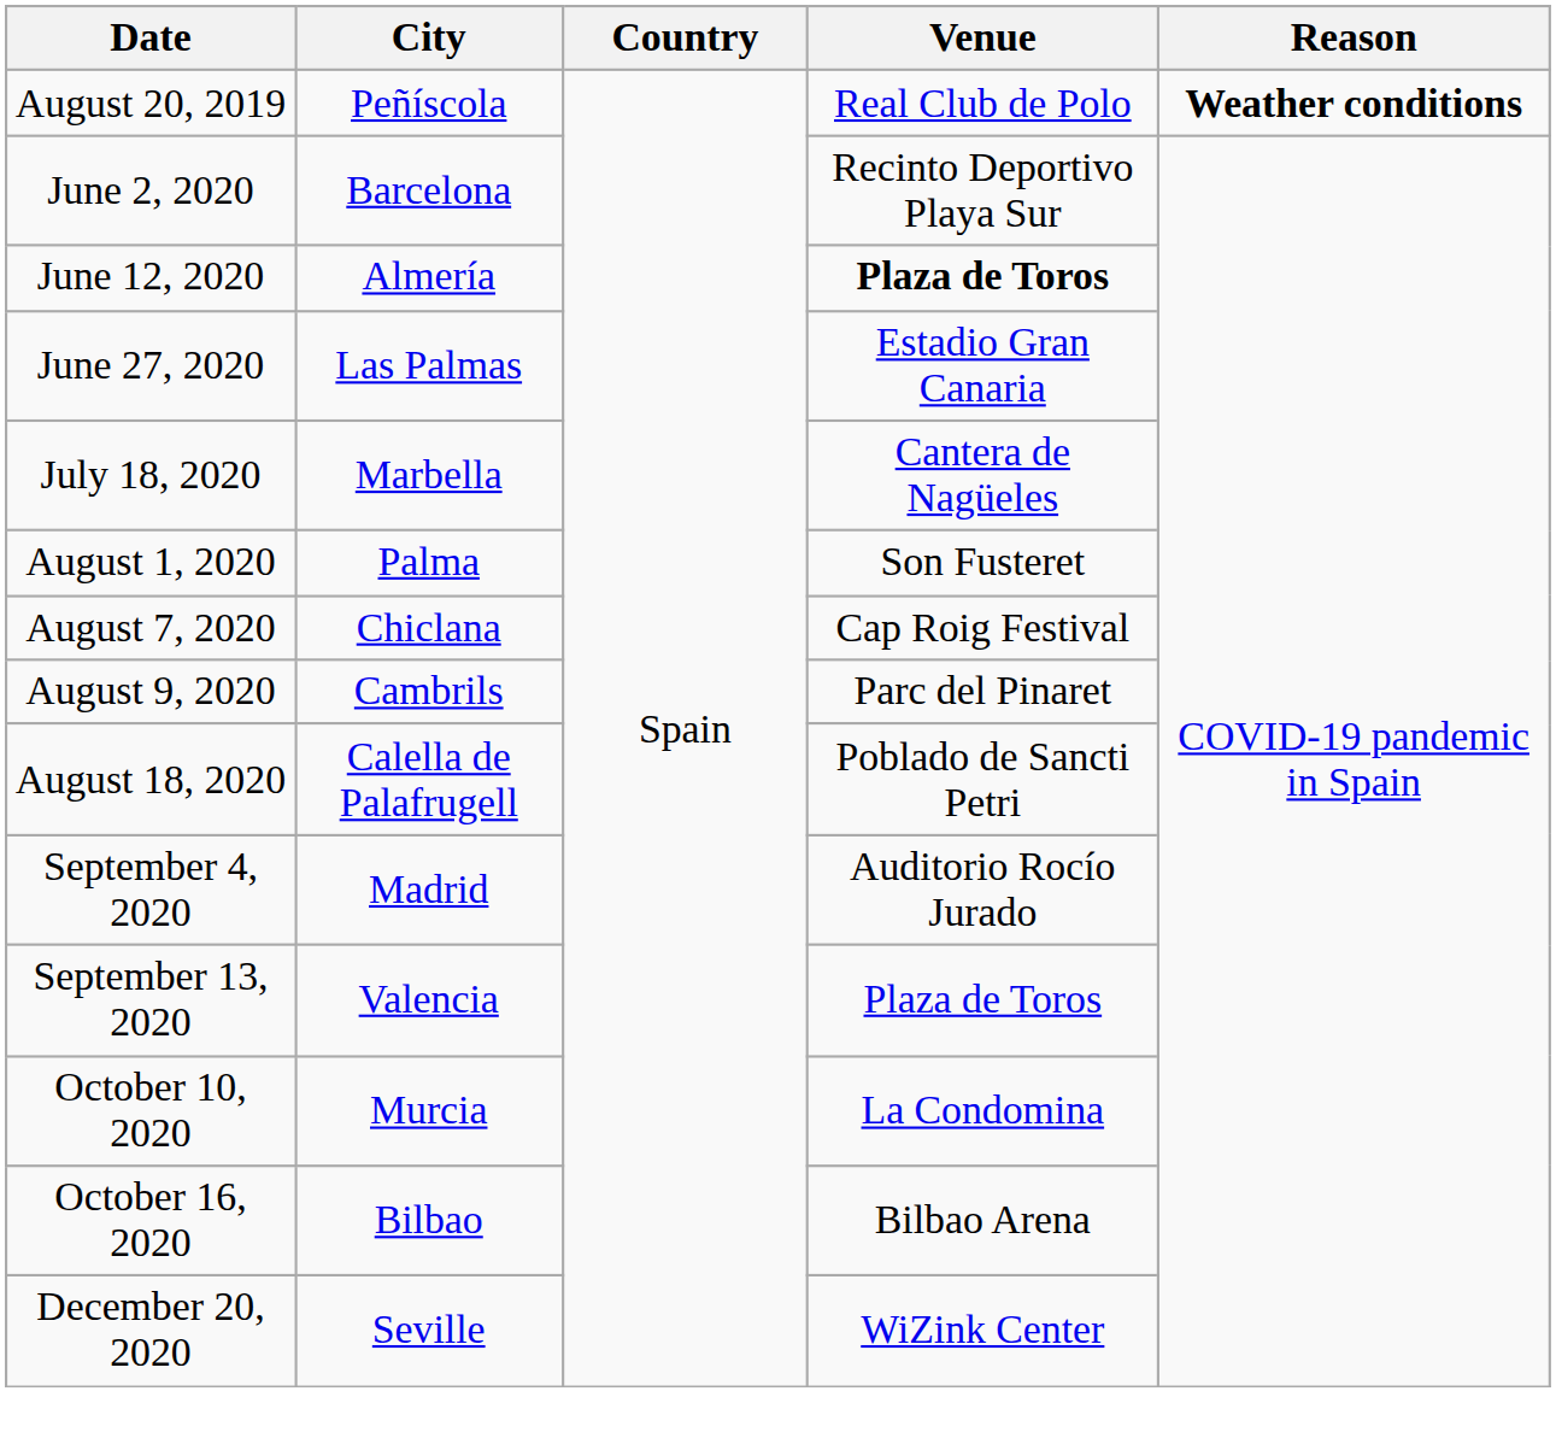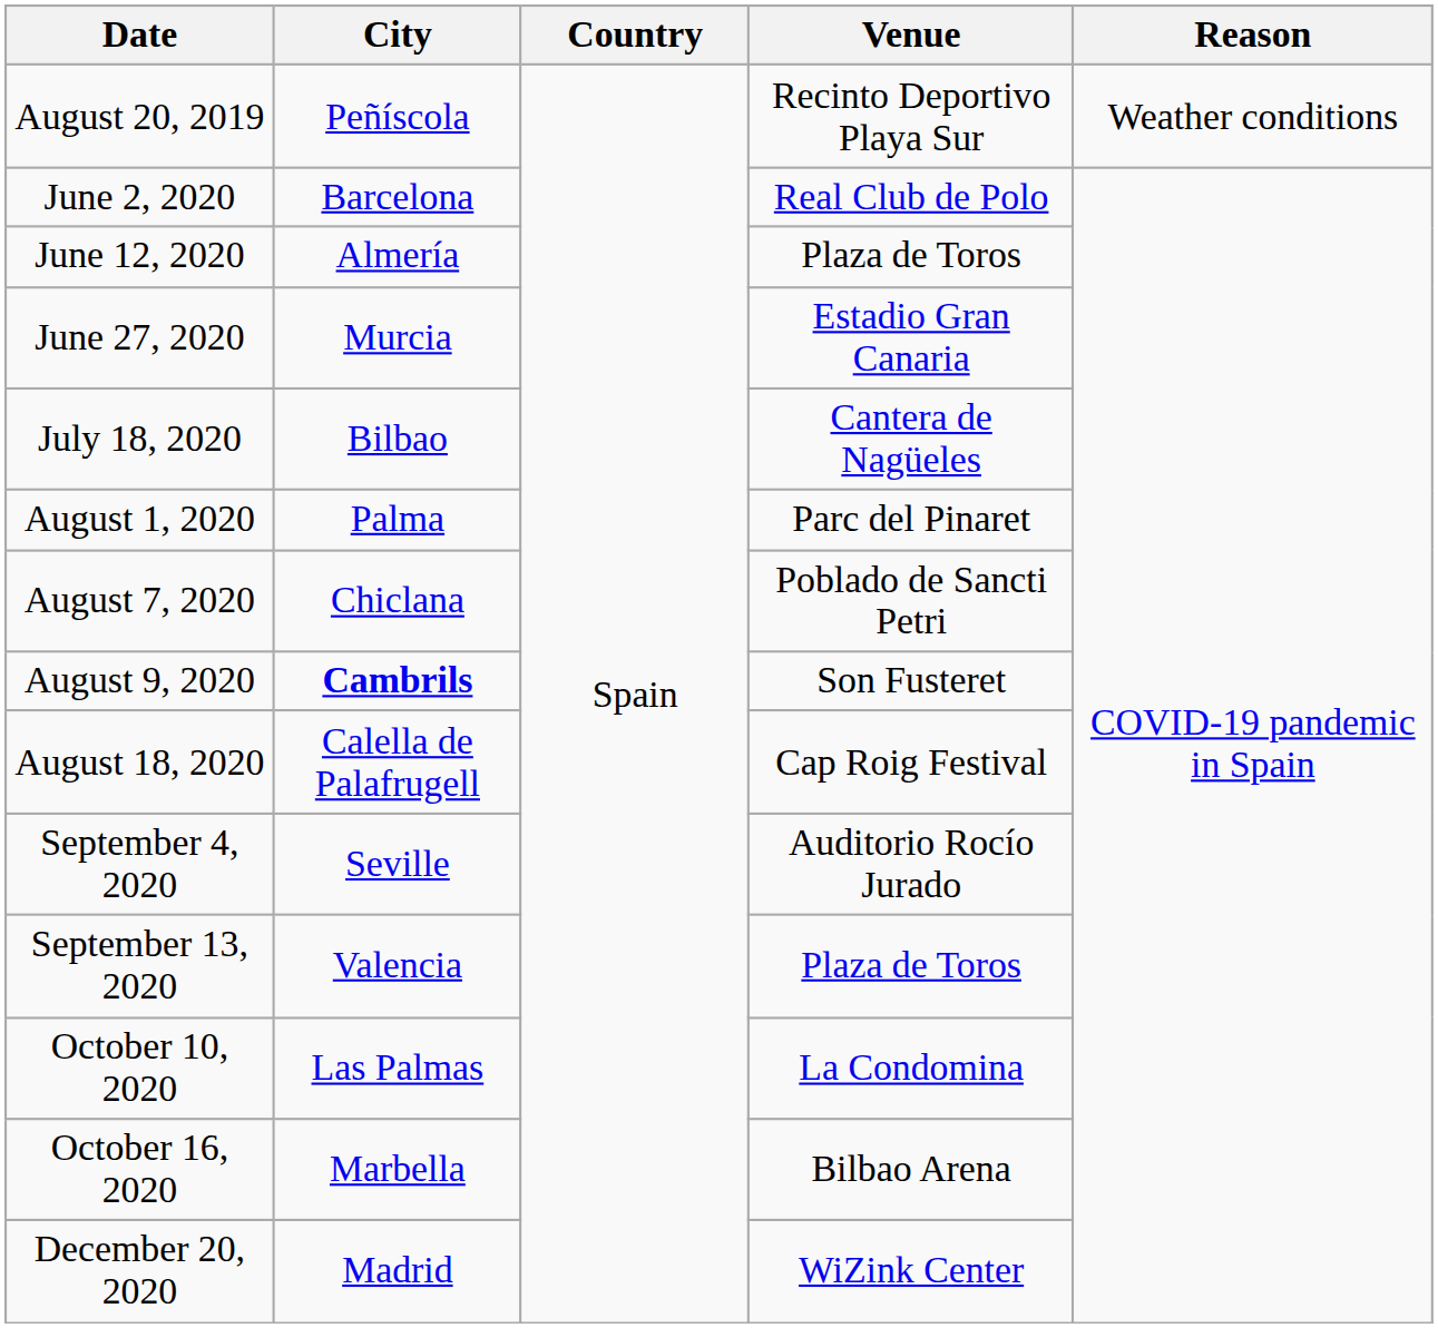August 20, 2019 | Venue: Real Club de Polo -> Recinto Deportivo Playa Sur
August 20, 2019 | Reason: bold -> normal
June 2, 2020 | Venue: Recinto Deportivo Playa Sur -> Real Club de Polo
June 12, 2020 | Venue: bold -> normal
June 27, 2020 | City: Las Palmas -> Murcia
July 18, 2020 | City: Marbella -> Bilbao
August 1, 2020 | Venue: Son Fusteret -> Parc del Pinaret
August 7, 2020 | Venue: Cap Roig Festival -> Poblado de Sancti Petri
August 9, 2020 | City: normal -> bold
August 9, 2020 | Venue: Parc del Pinaret -> Son Fusteret
August 18, 2020 | Venue: Poblado de Sancti Petri -> Cap Roig Festival
September 4, 2020 | City: Madrid -> Seville
October 10, 2020 | City: Murcia -> Las Palmas
October 16, 2020 | City: Bilbao -> Marbella
December 20, 2020 | City: Seville -> Madrid
